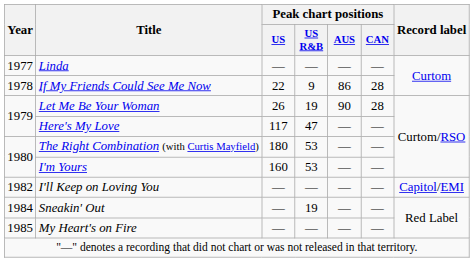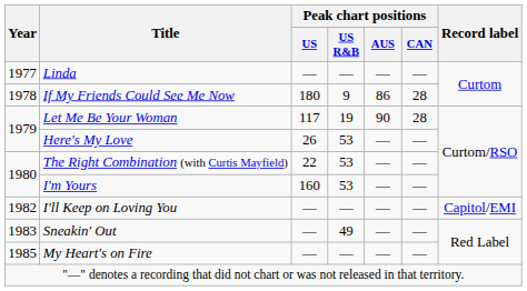If My Friends Could See Me Now | Peak chart positions / US: 22 -> 180
Let Me Be Your Woman | Peak chart positions / US: 26 -> 117
Here's My Love | Peak chart positions / US: 117 -> 26
Here's My Love | Peak chart positions / US R&B: 47 -> 53
The Right Combination (with Curtis Mayfield) | Peak chart positions / US: 180 -> 22
Sneakin' Out | Year: 1984 -> 1983
Sneakin' Out | Peak chart positions / US R&B: 19 -> 49
